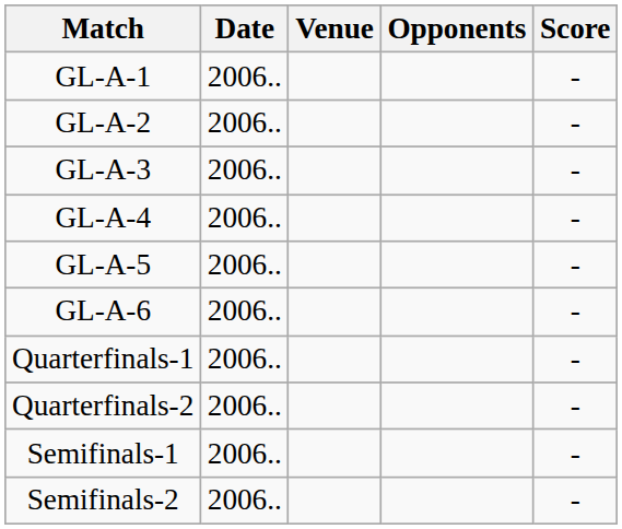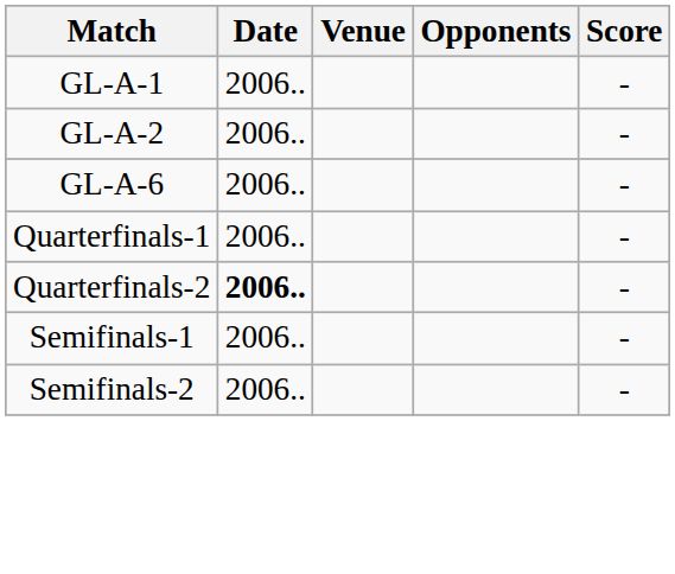- row: GL-A-3 | 2006.. | -
- row: GL-A-4 | 2006.. | -
- row: GL-A-5 | 2006.. | -
Quarterfinals-2 | Date: normal -> bold
